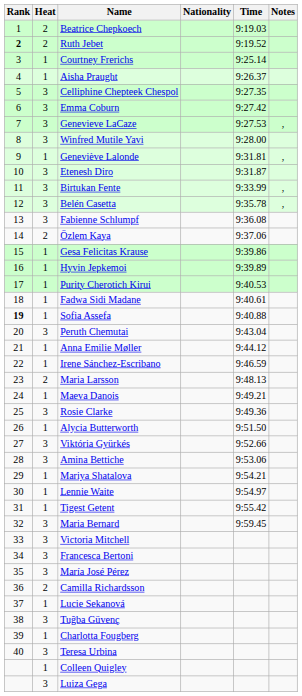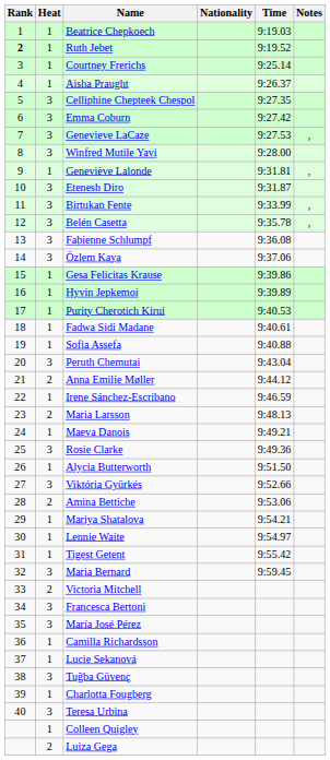Beatrice Chepkoech | Heat: 2 -> 1
Ruth Jebet | Heat: 2 -> 1
Özlem Kaya | Heat: 2 -> 3
Sofia Assefa | Rank: bold -> normal
Anna Emilie Møller | Heat: 1 -> 2
Amina Bettiche | Heat: 3 -> 2
Victoria Mitchell | Heat: 3 -> 2
Camilla Richardsson | Heat: 2 -> 1
Luiza Gega | Heat: 3 -> 2
